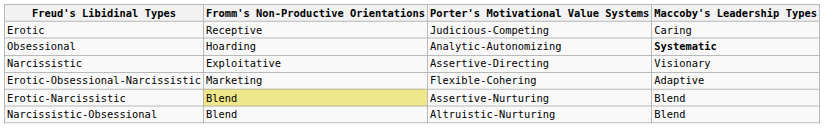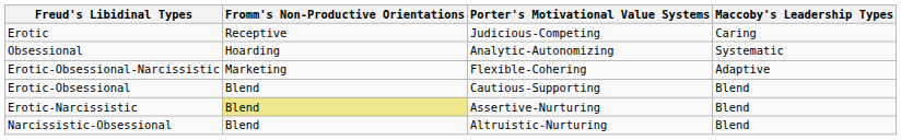Obsessional | Maccoby's Leadership Types: bold -> normal
- row: Narcissistic | Exploitative | Assertive-Directing | Visionary
+ row: Erotic-Obsessional | Blend | Cautious-Supporting | Blend
